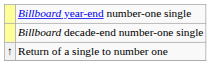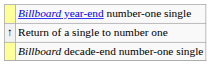rows swapped: Billboard decade-end number-one single <-> Return of a single to number one
